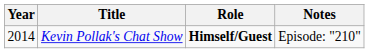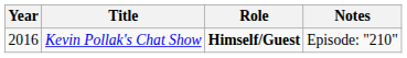Kevin Pollak's Chat Show | Year: 2014 -> 2016
